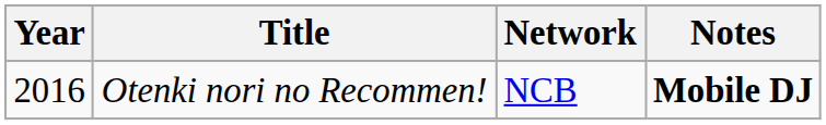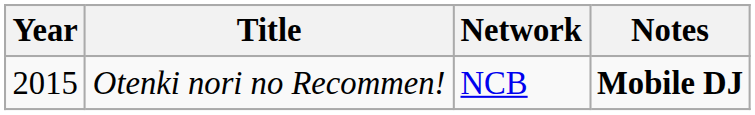Otenki nori no Recommen! | Year: 2016 -> 2015
